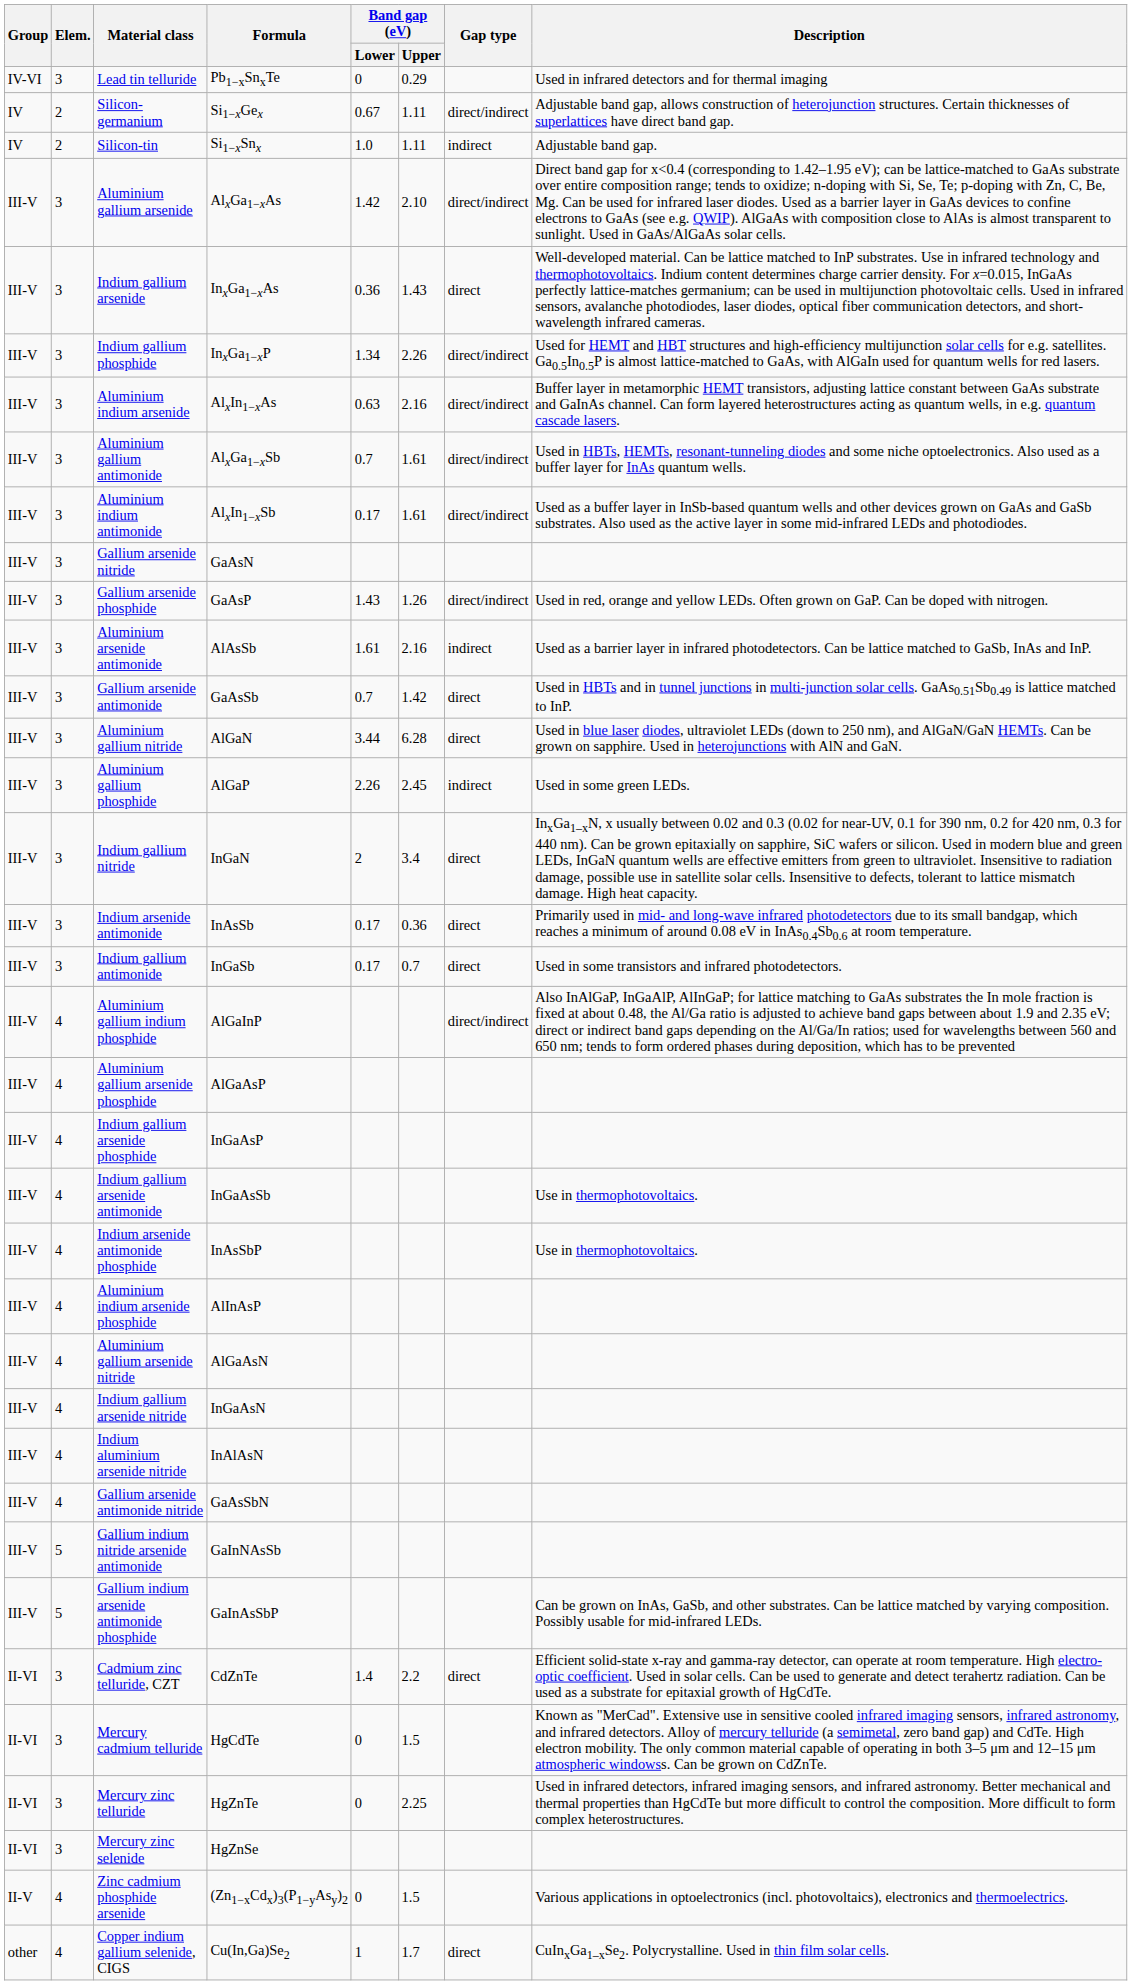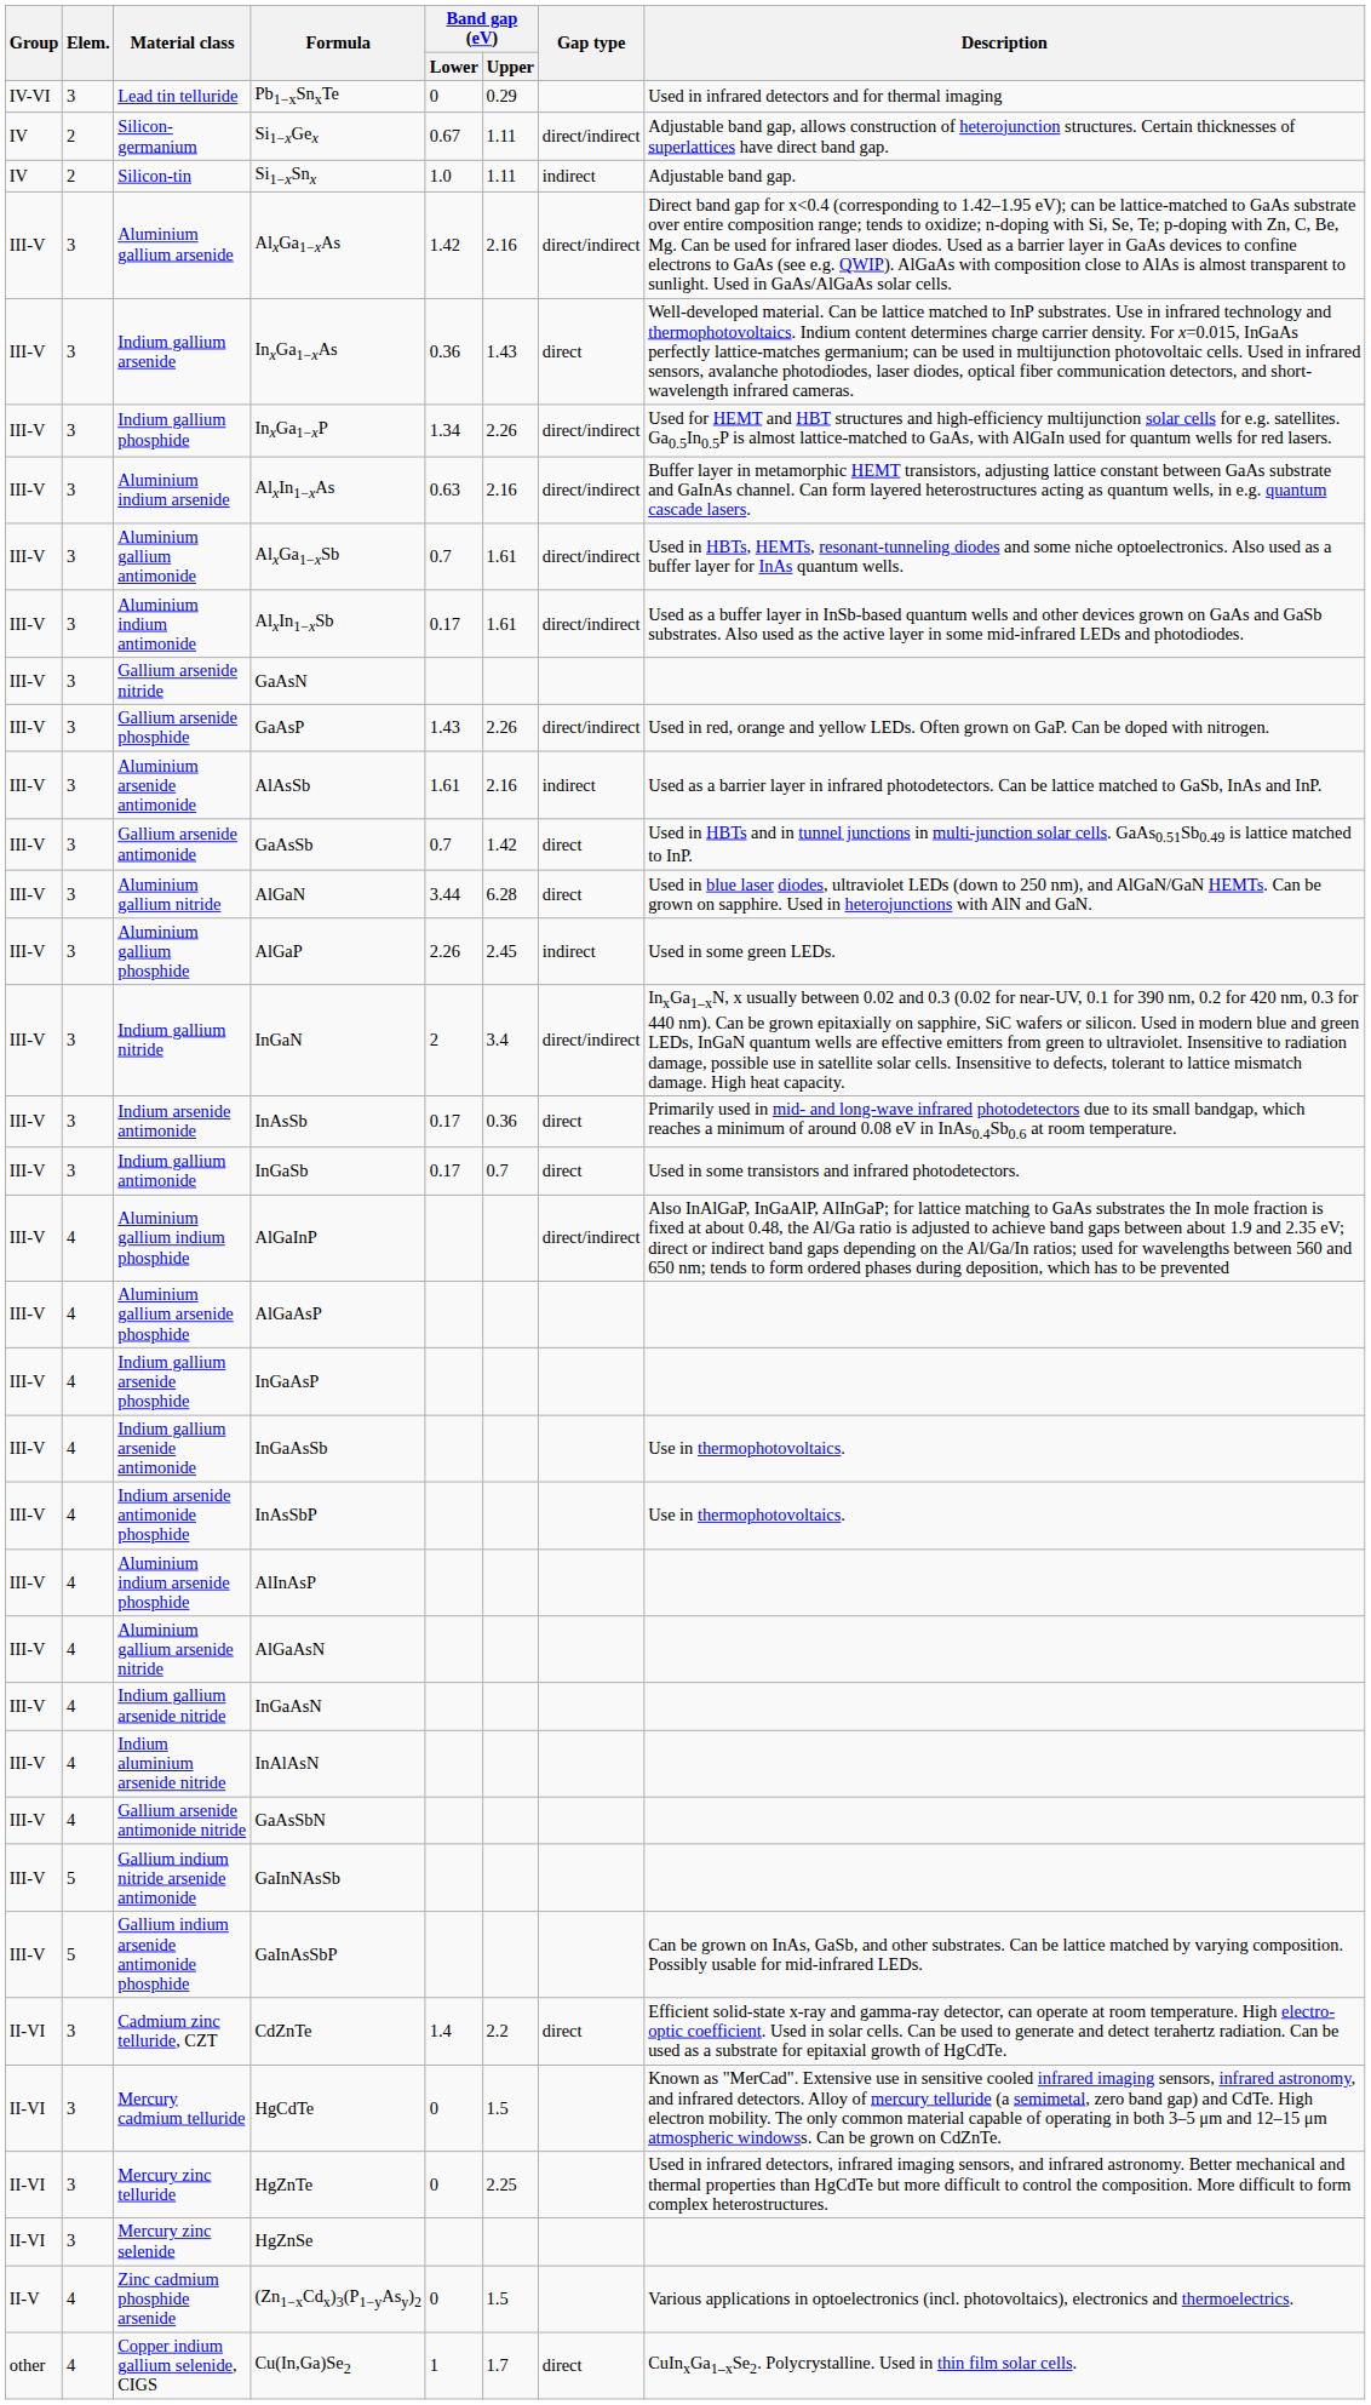Aluminium gallium arsenide | Band gap (eV) / Upper: 2.10 -> 2.16
Gallium arsenide phosphide | Band gap (eV) / Upper: 1.26 -> 2.26
Indium gallium nitride | Gap type: direct -> direct/indirect
